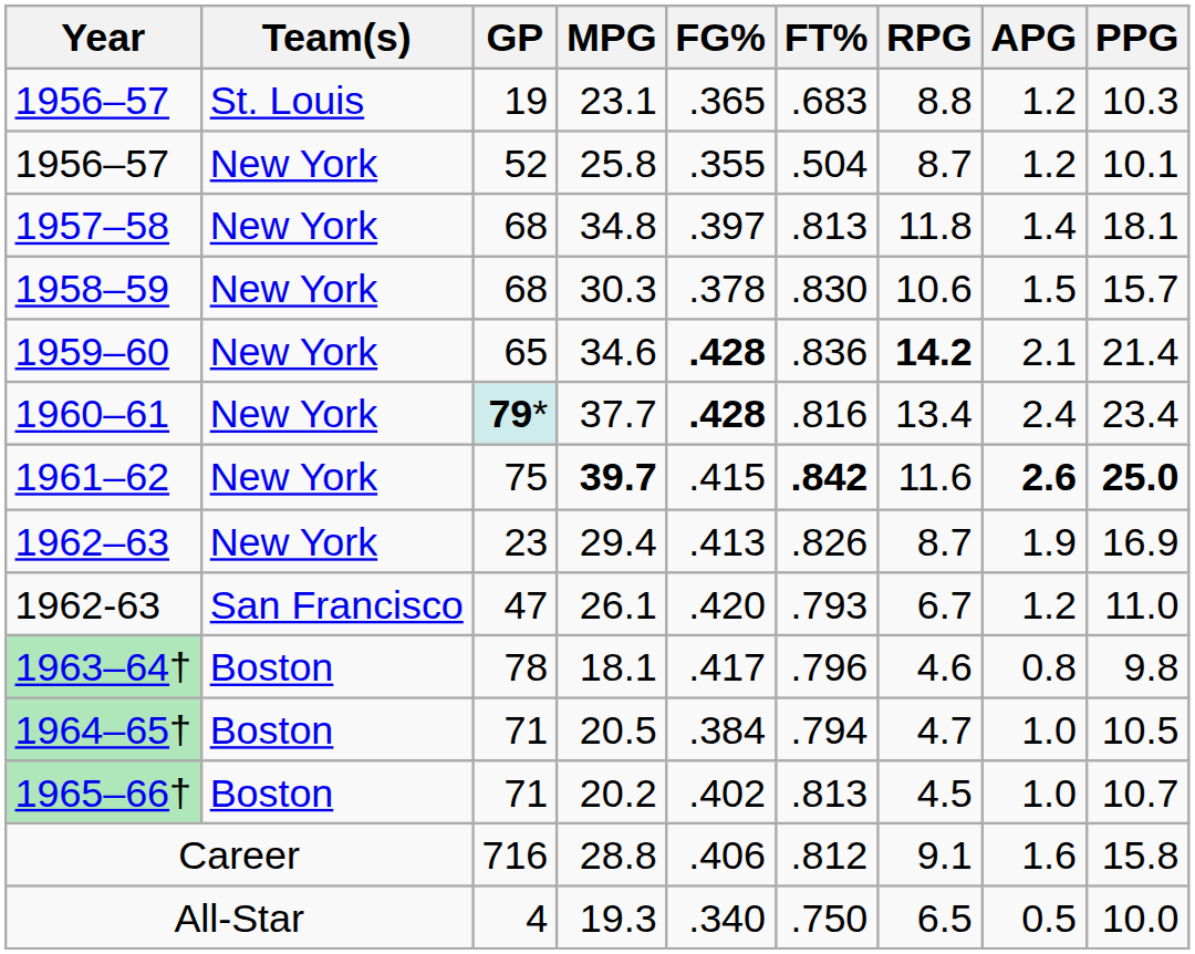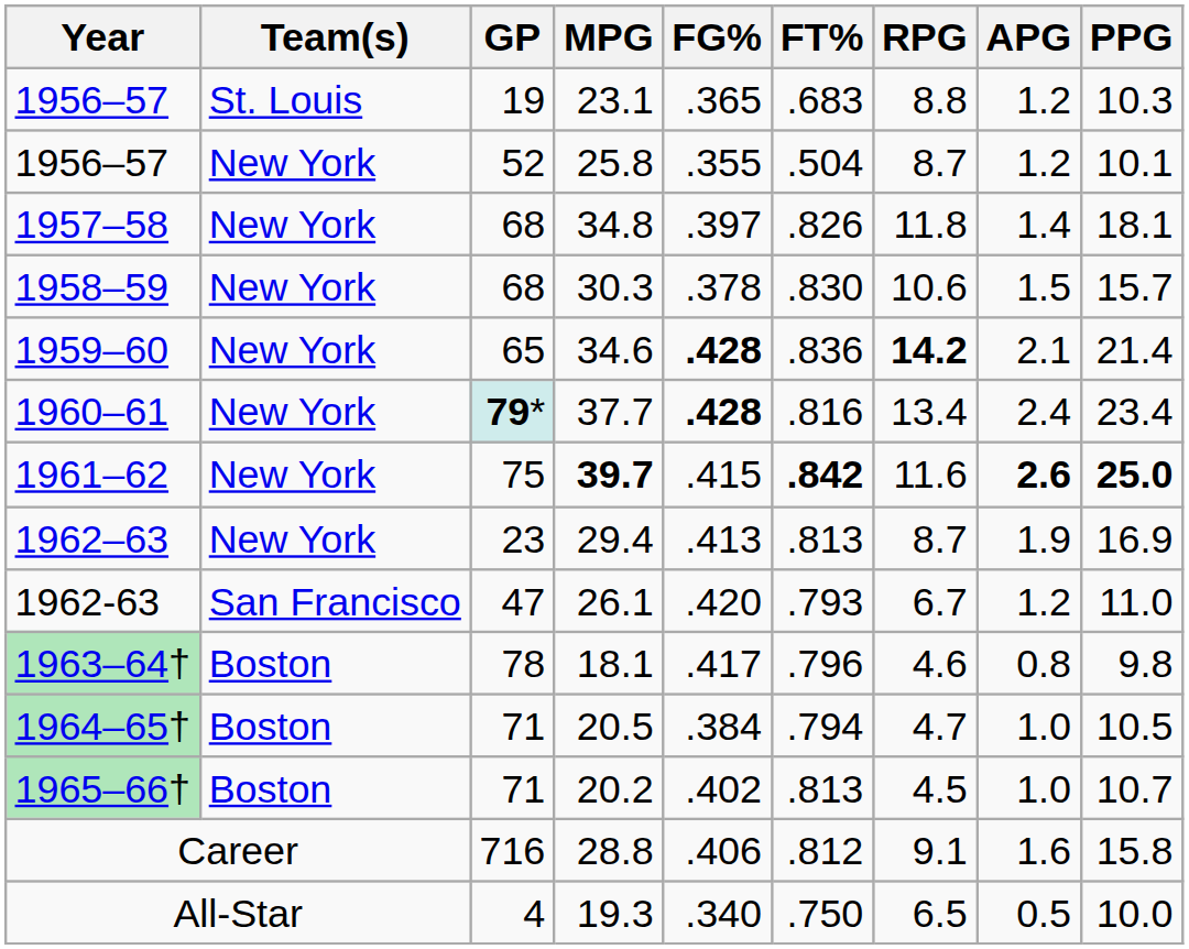34.8 | FT%: .813 -> .826
29.4 | FT%: .826 -> .813
